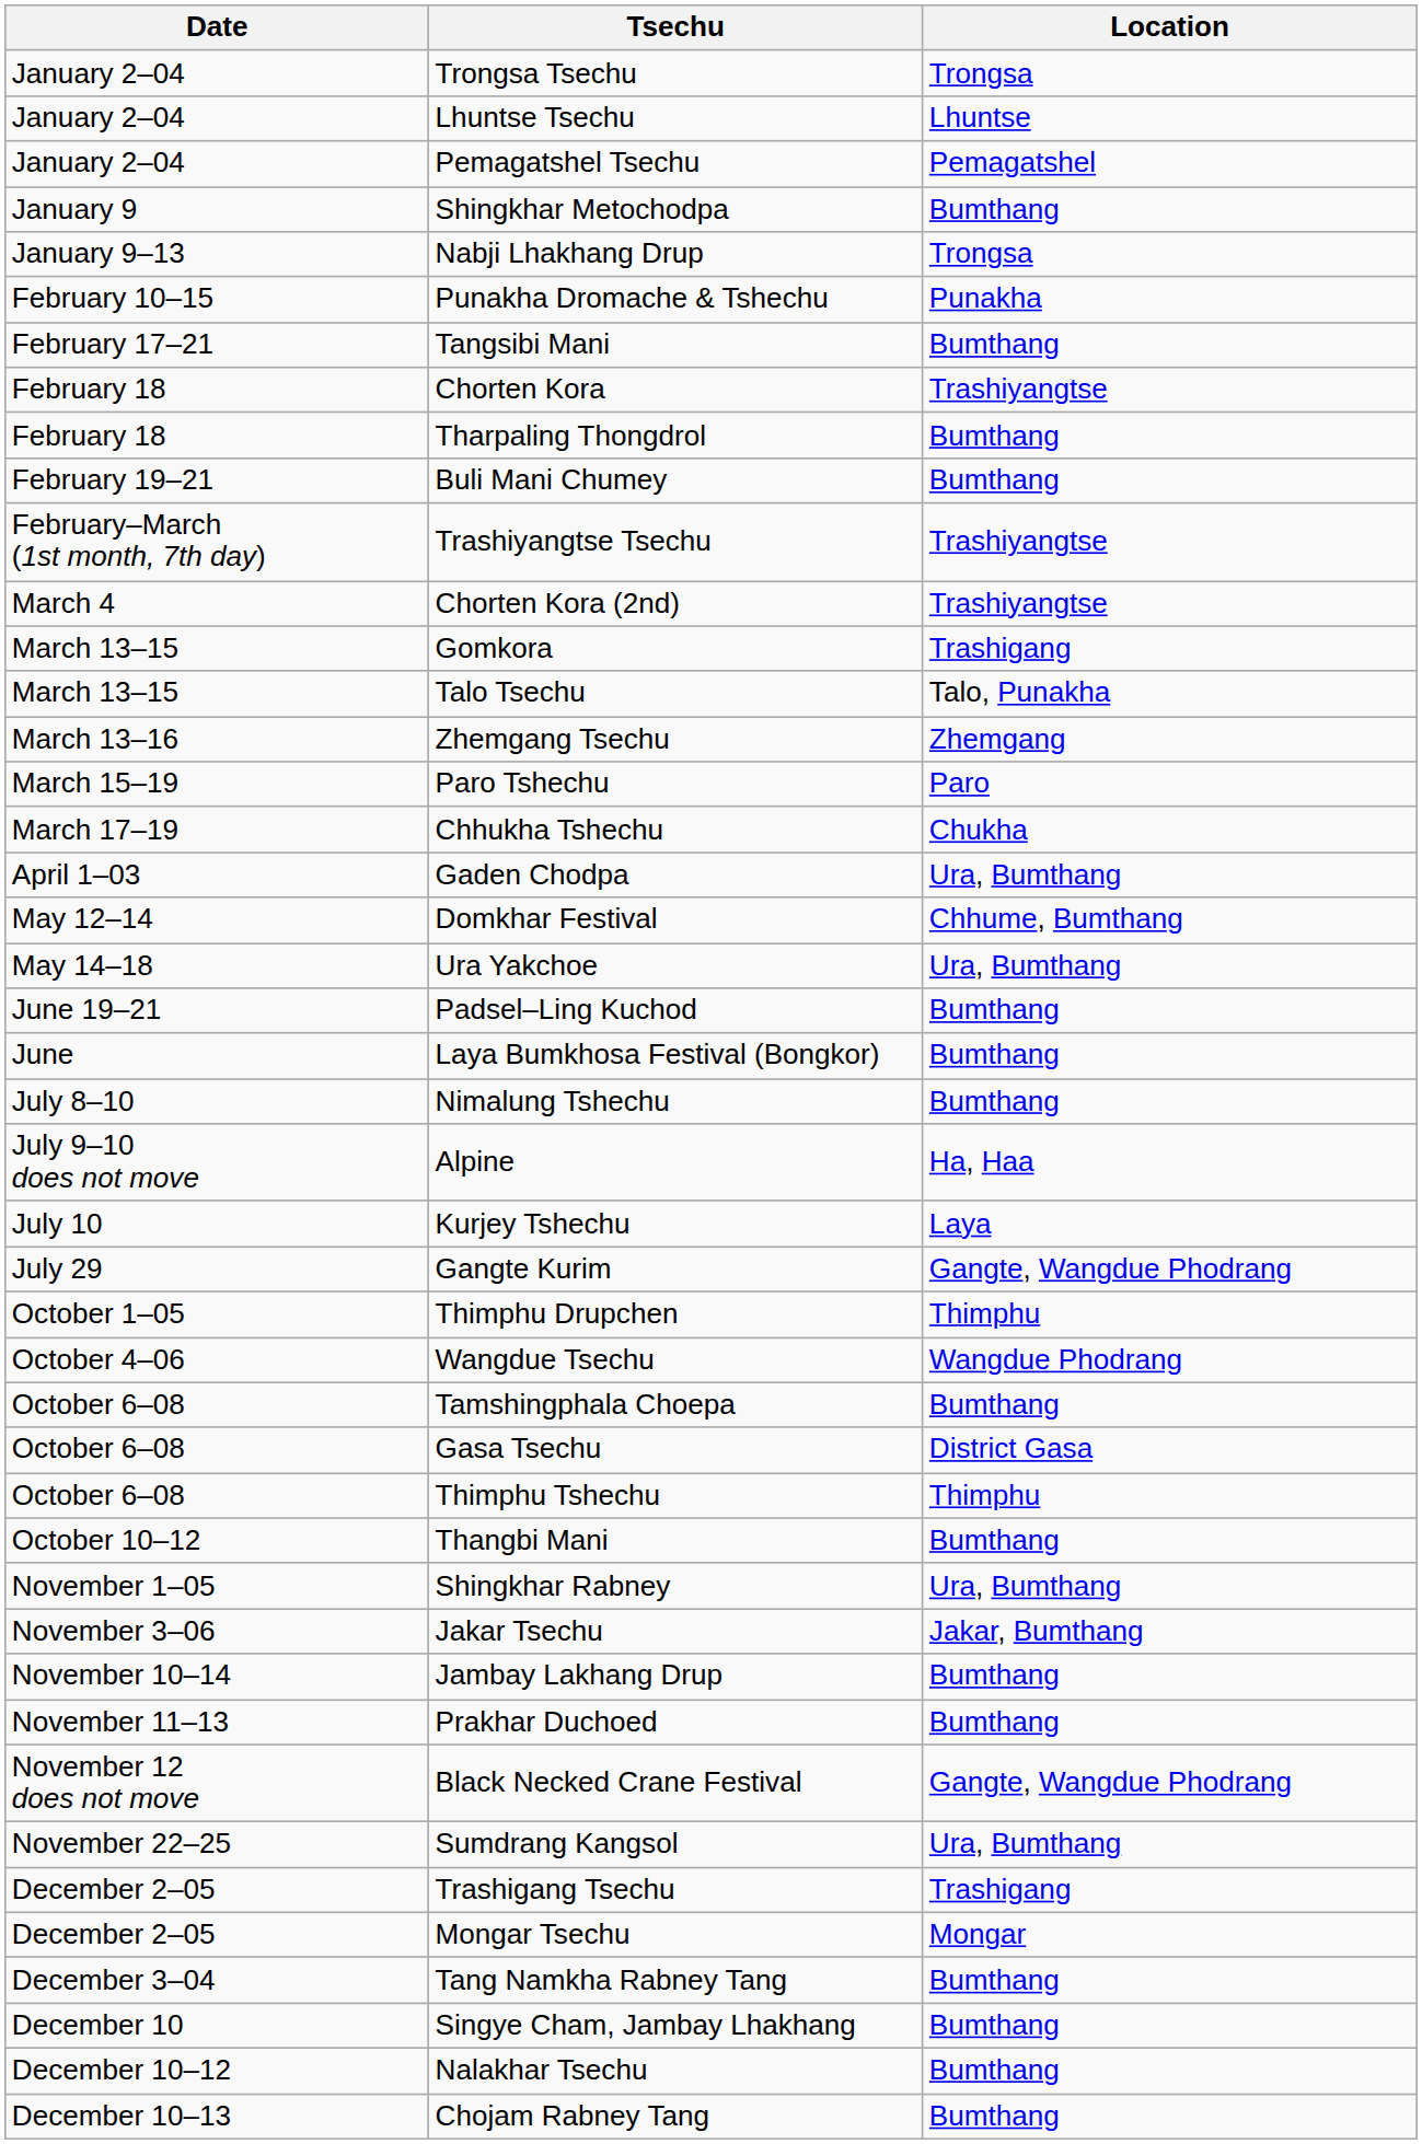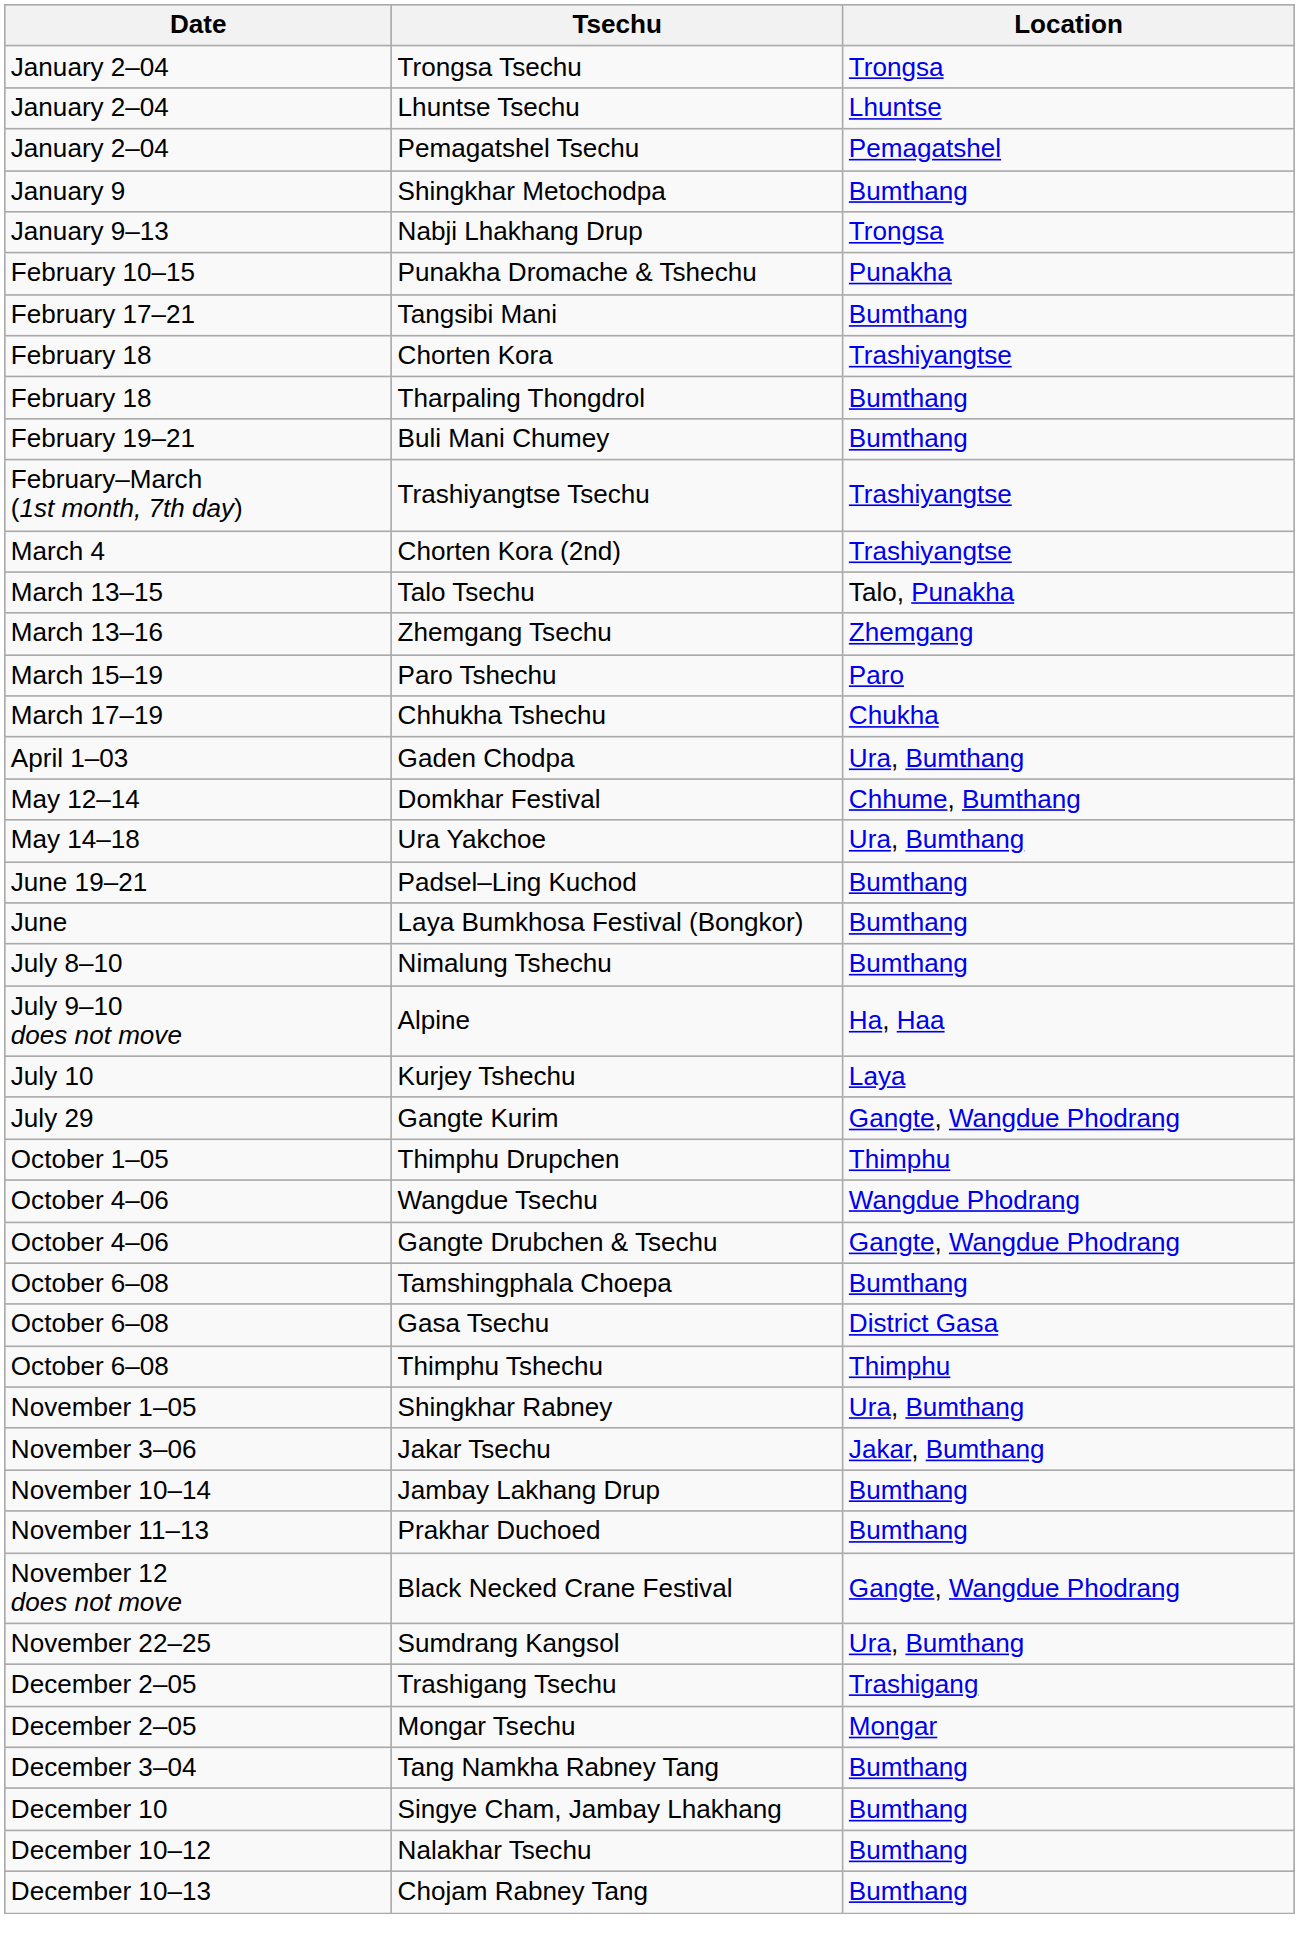- row: March 13–15 | Gomkora | Trashigang
+ row: October 4–06 | Gangte Drubchen & Tsechu | Gangte, Wangdue Phodrang
- row: October 10–12 | Thangbi Mani | Bumthang
